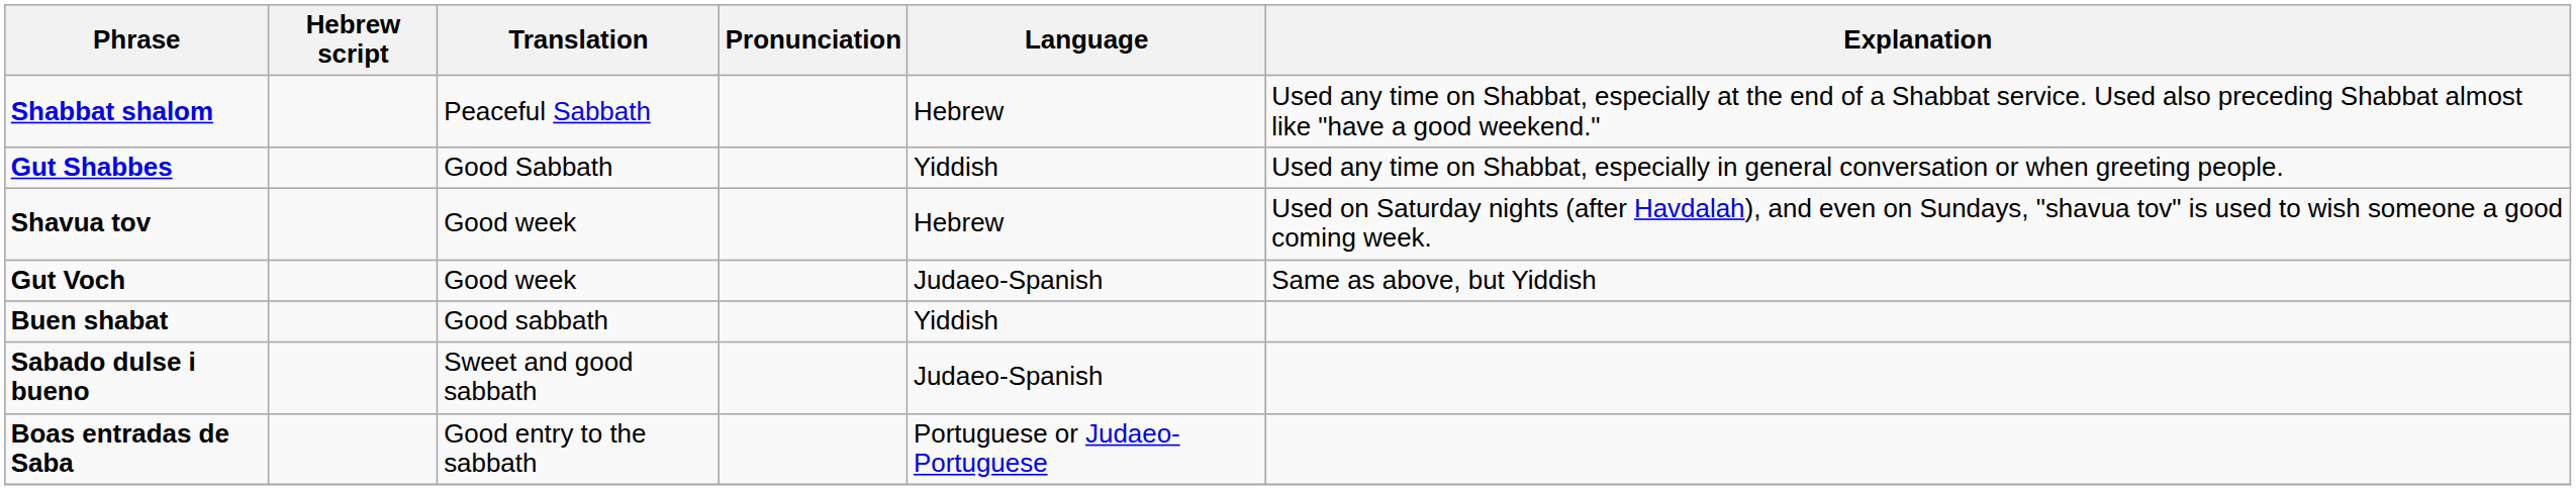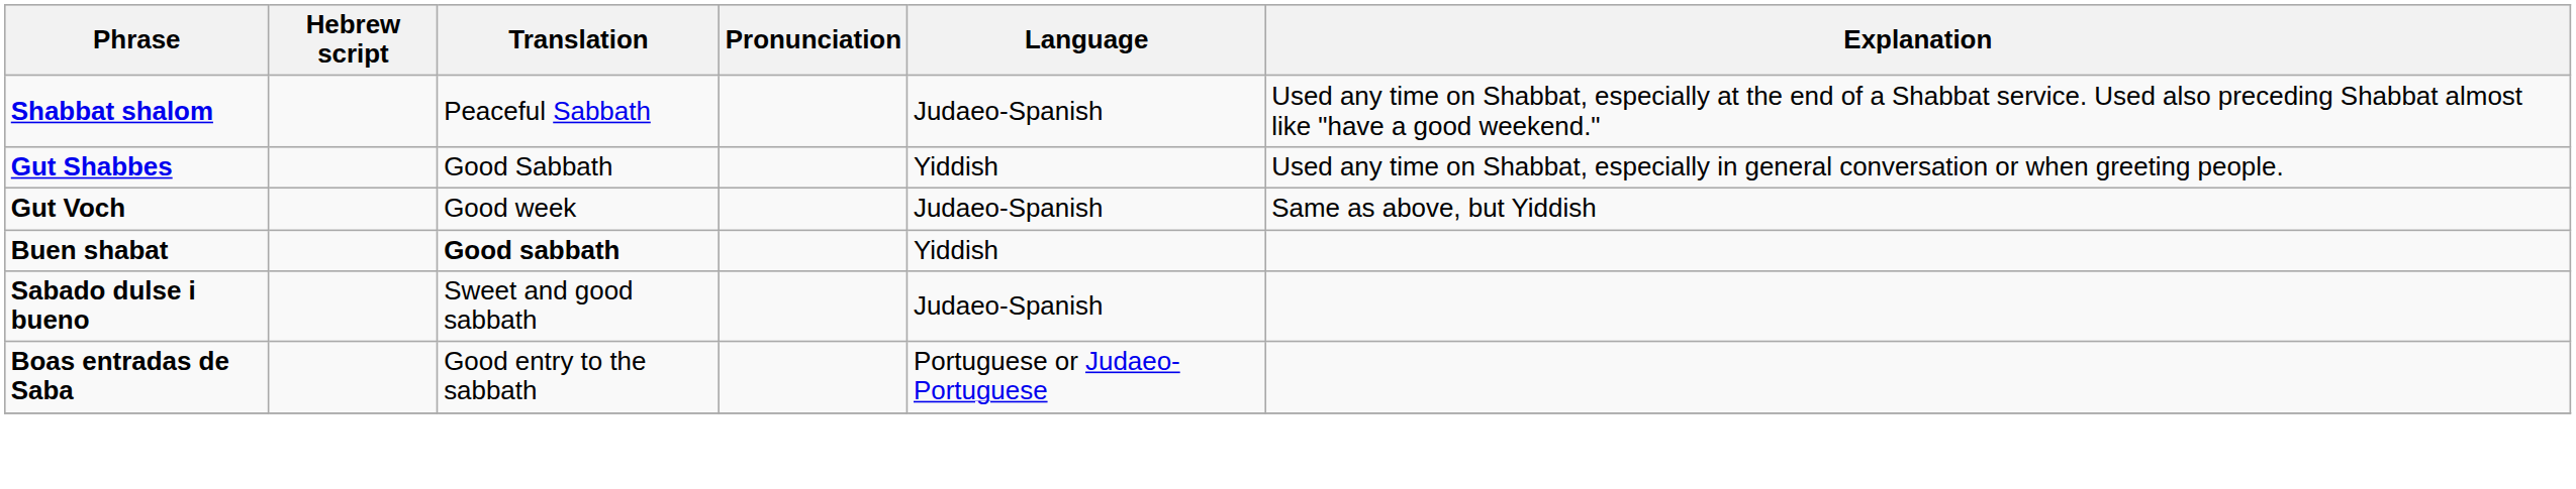Shabbat shalom | Language: Hebrew -> Judaeo-Spanish
- row: Shavua tov | Good week | Hebrew | Used on Saturday nights (after Havdalah), and even on Sundays, "shavua tov" is used to wish someone a good coming week.
Buen shabat | Translation: normal -> bold
